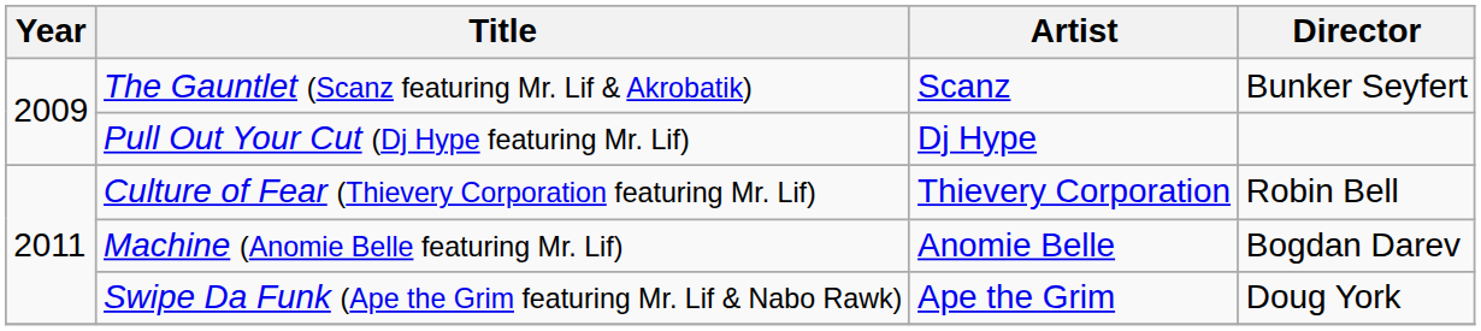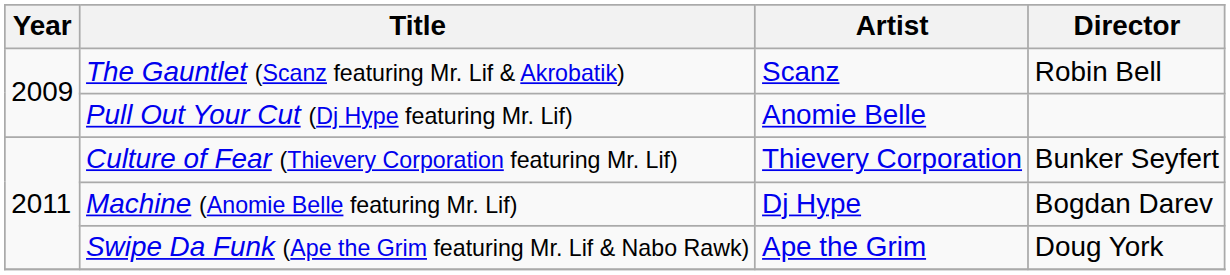The Gauntlet (Scanz featuring Mr. Lif & Akrobatik) | Director: Bunker Seyfert -> Robin Bell
Pull Out Your Cut (Dj Hype featuring Mr. Lif) | Artist: Dj Hype -> Anomie Belle
Culture of Fear (Thievery Corporation featuring Mr. Lif) | Director: Robin Bell -> Bunker Seyfert
Machine (Anomie Belle featuring Mr. Lif) | Artist: Anomie Belle -> Dj Hype
